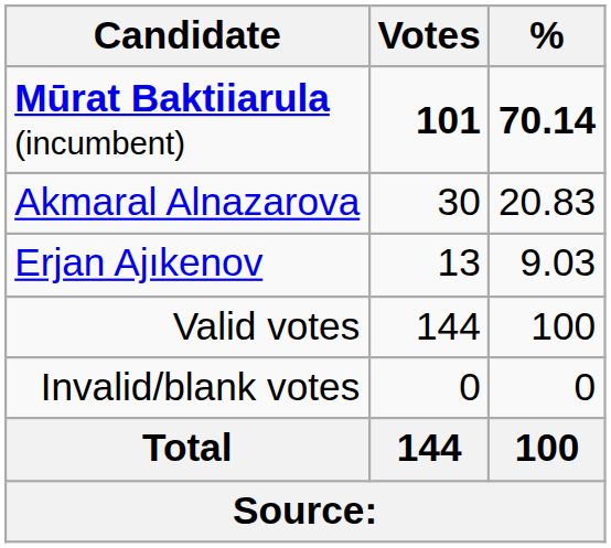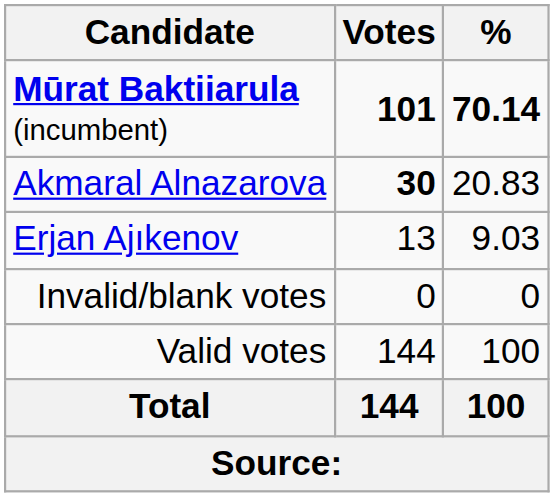Akmaral Alnazarova | Votes: normal -> bold
rows swapped: Valid votes <-> Invalid/blank votes
